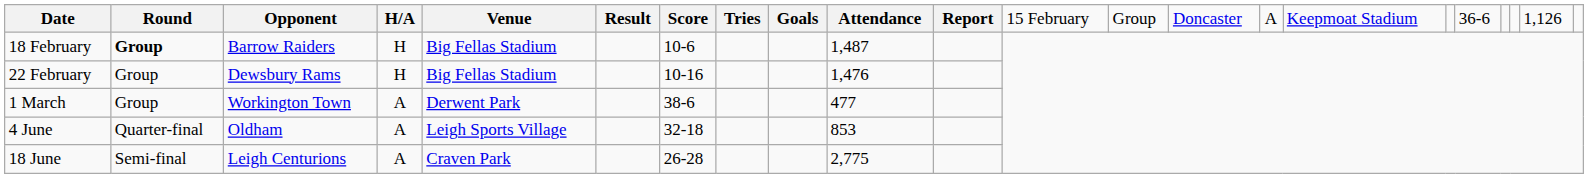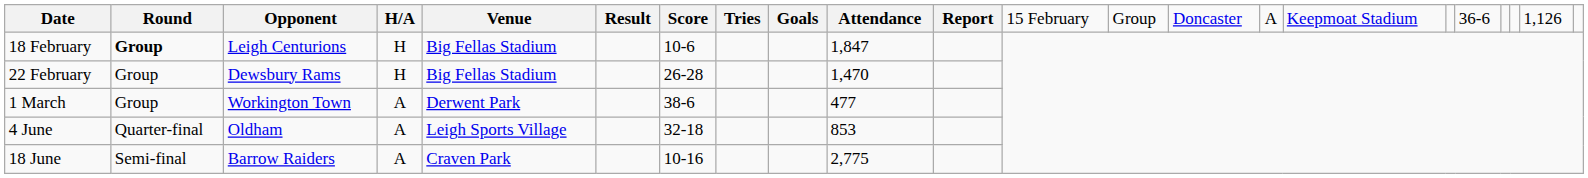18 February | column 3: Barrow Raiders -> Leigh Centurions
18 February | column 10: 1,487 -> 1,847
22 February | column 7: 10-16 -> 26-28
22 February | column 10: 1,476 -> 1,470
18 June | column 3: Leigh Centurions -> Barrow Raiders
18 June | column 7: 26-28 -> 10-16
